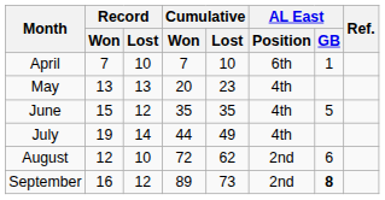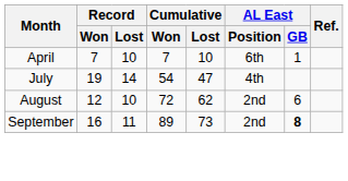- row: May | 13 | 13 | 20 | 23 | 4th
- row: June | 15 | 12 | 35 | 35 | 4th | 5
July | Cumulative / Won: 44 -> 54
July | Cumulative / Lost: 49 -> 47
September | Record / Lost: 12 -> 11
